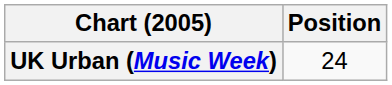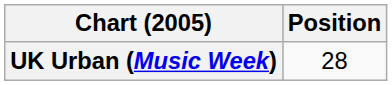UK Urban (Music Week) | Position: 24 -> 28
